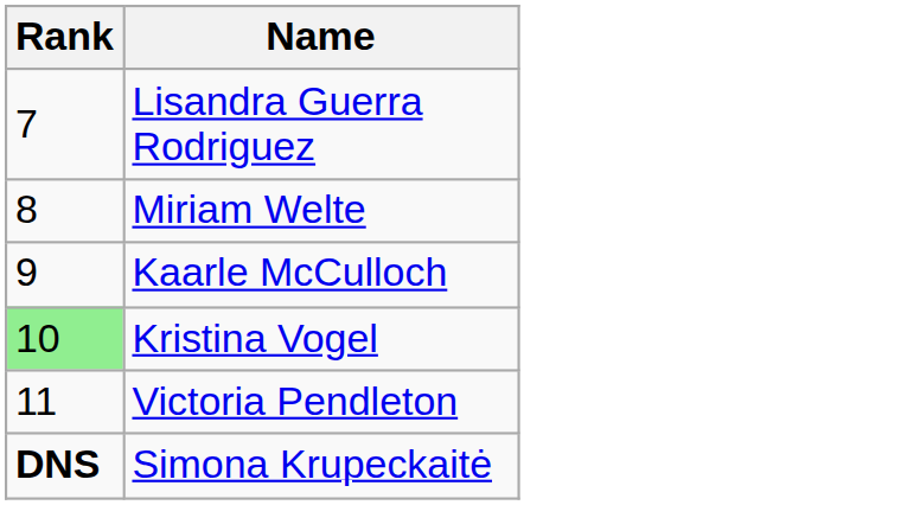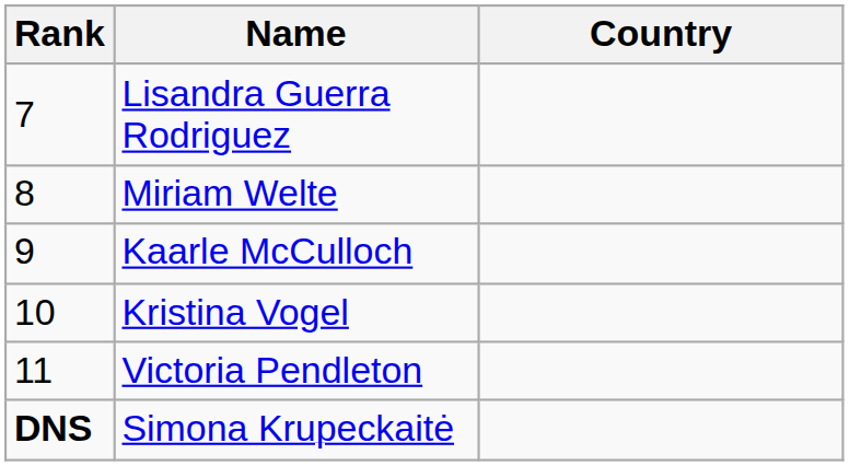+ column: Country
Kristina Vogel | Rank: lightgreen background -> no background
